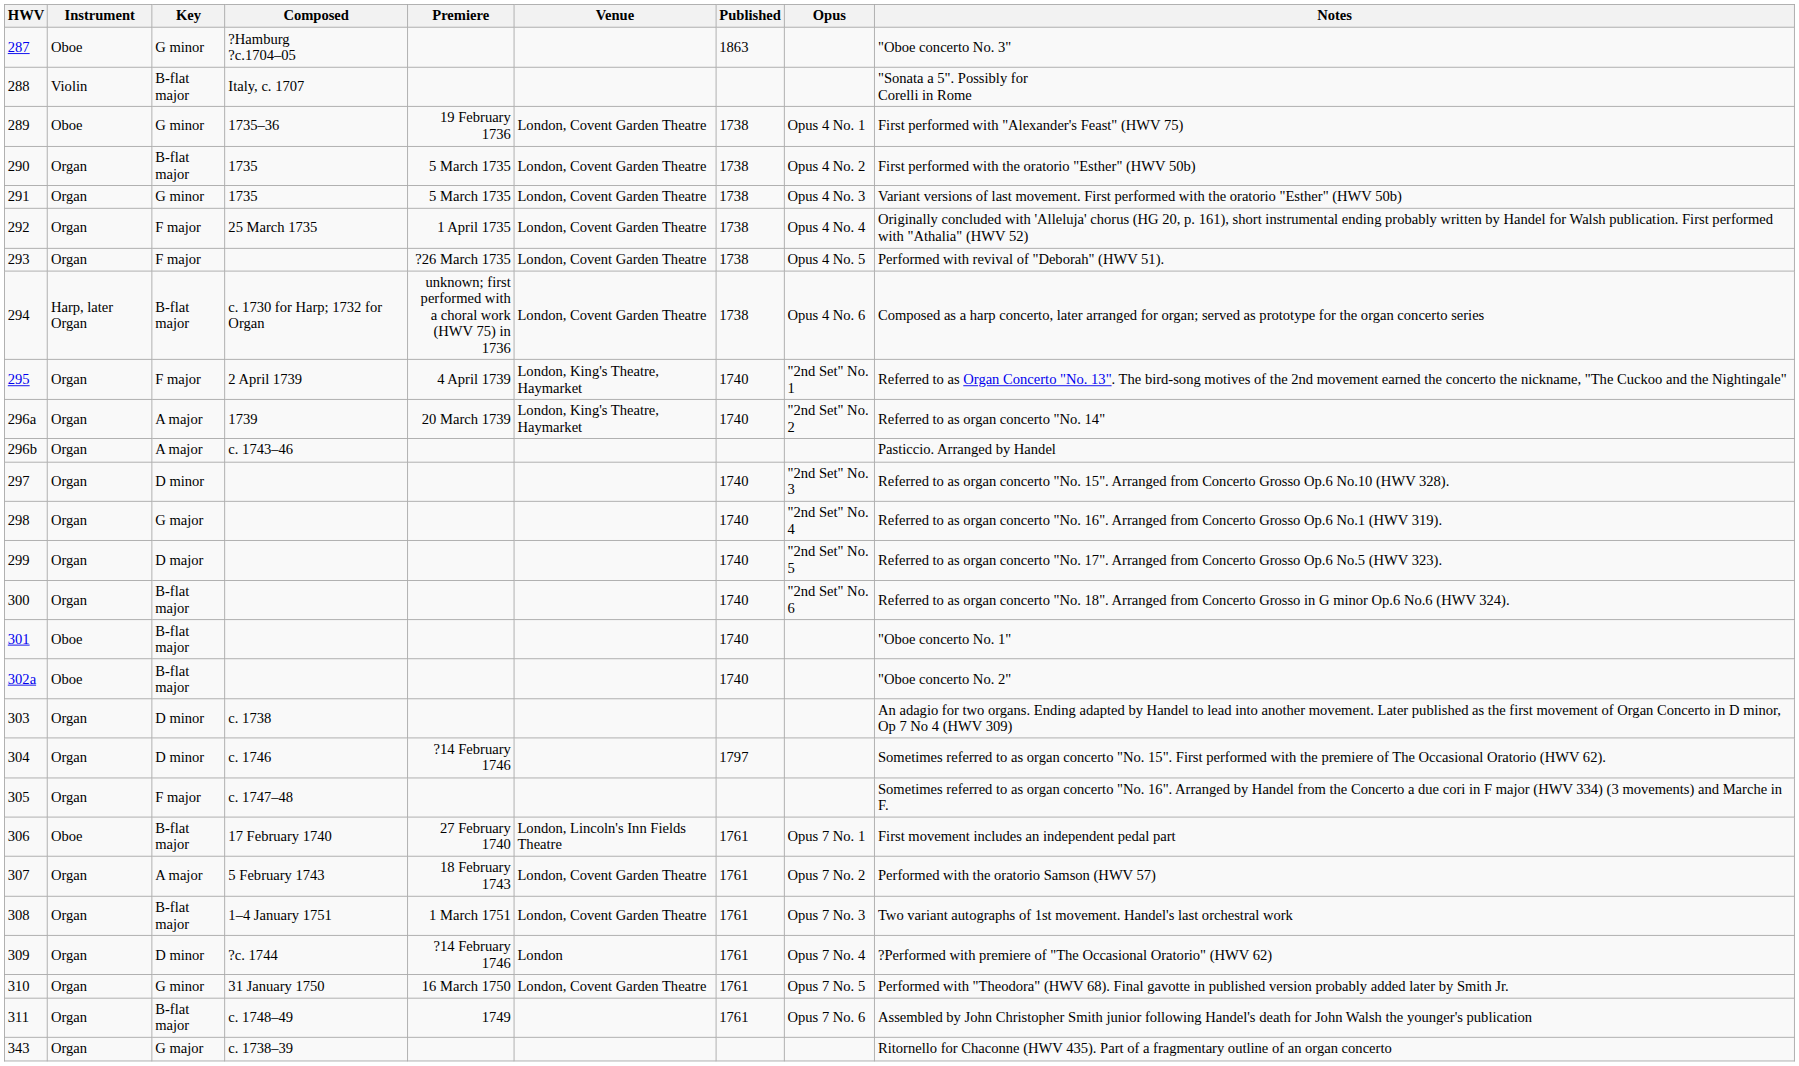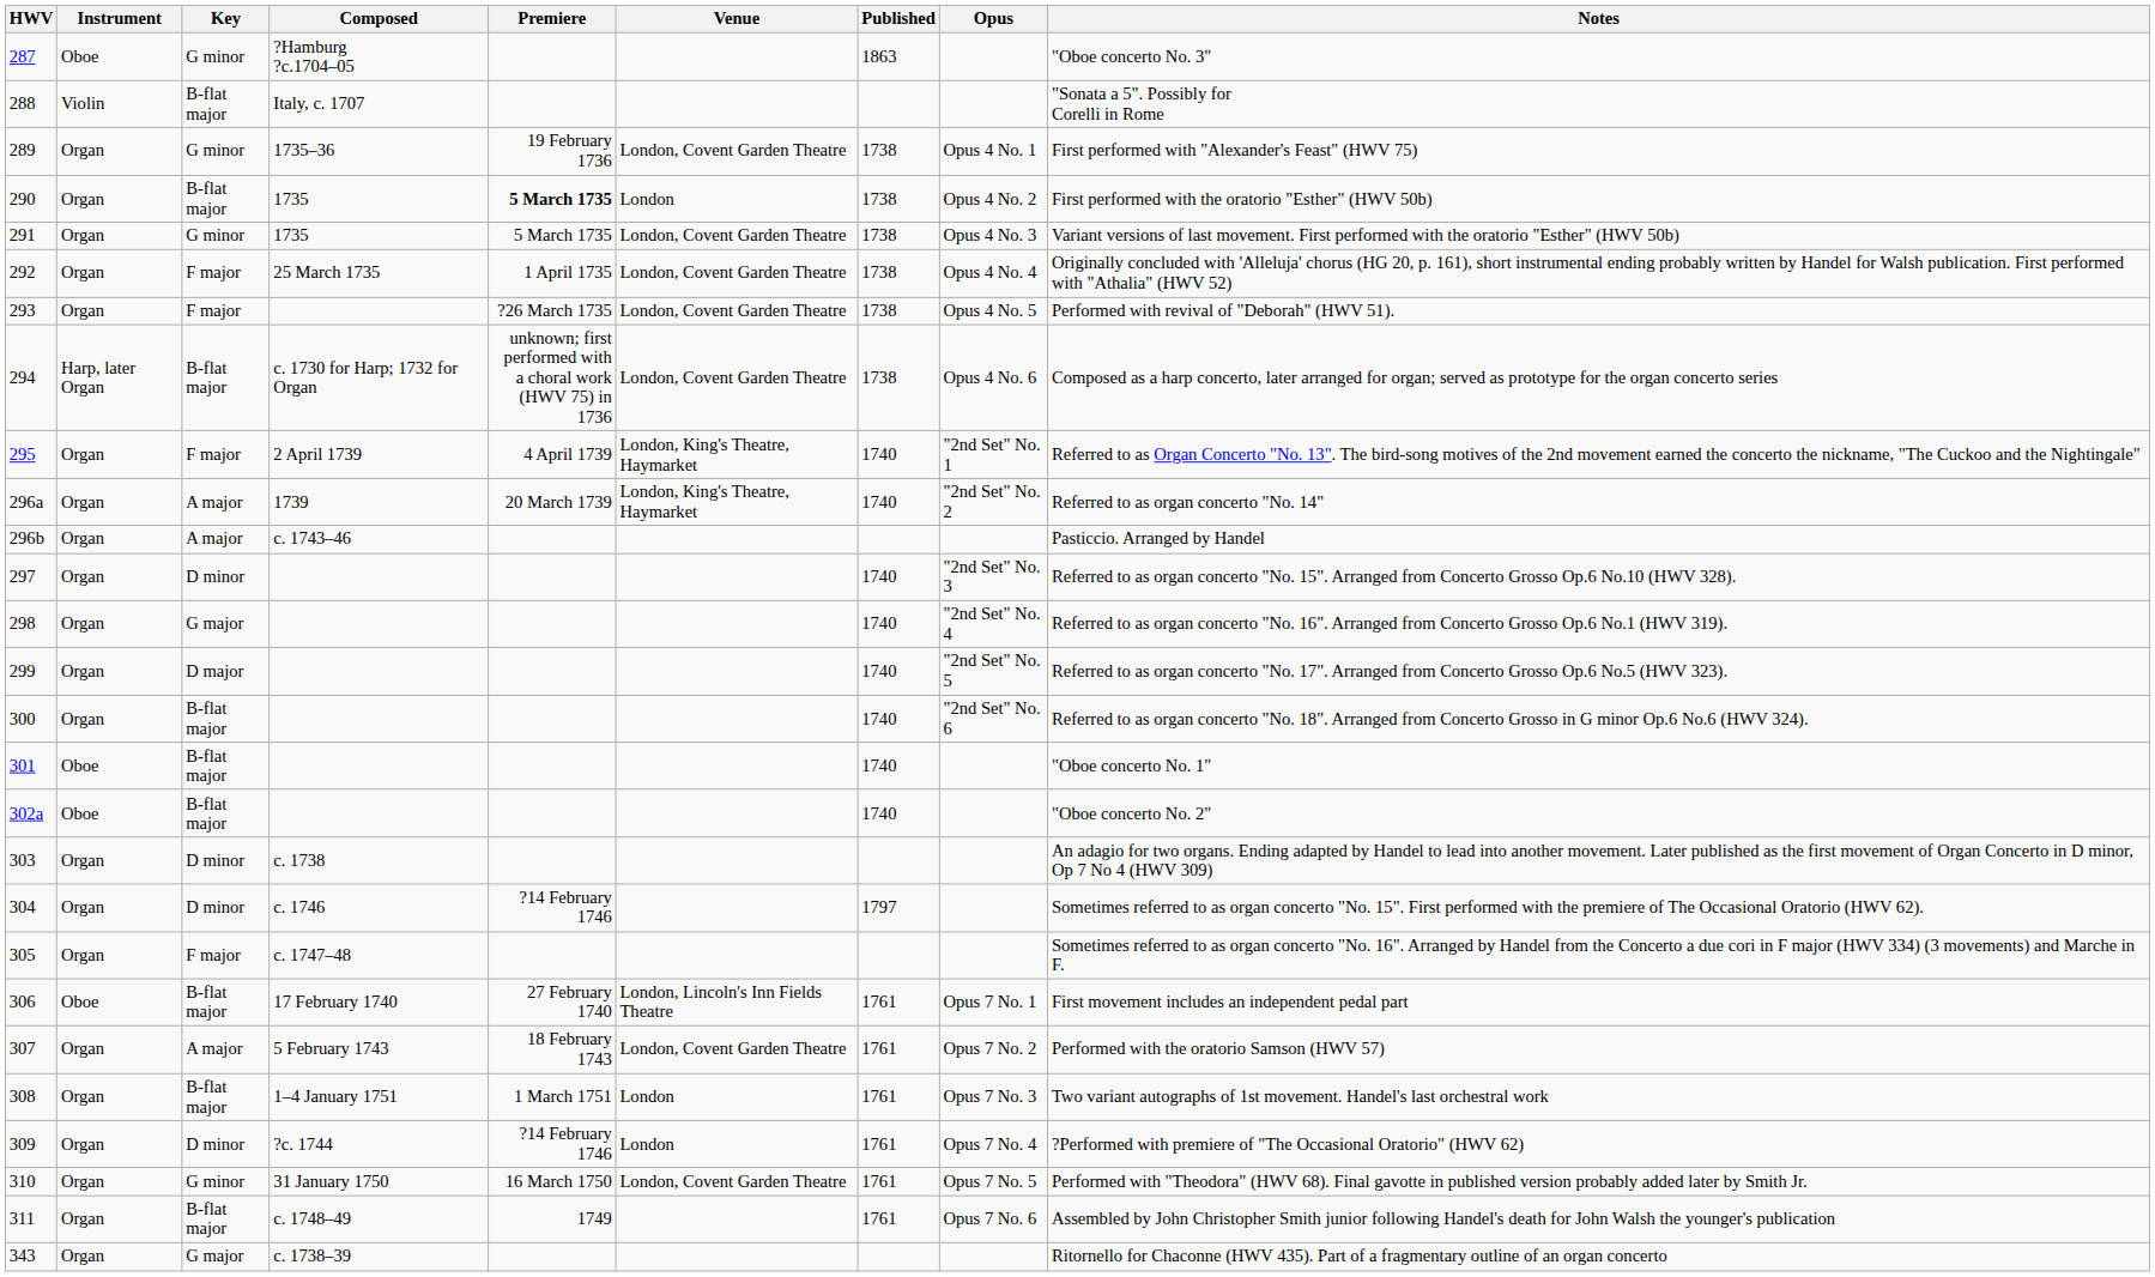289 | Instrument: Oboe -> Organ
290 | Premiere: normal -> bold
290 | Venue: London, Covent Garden Theatre -> London
308 | Venue: London, Covent Garden Theatre -> London
